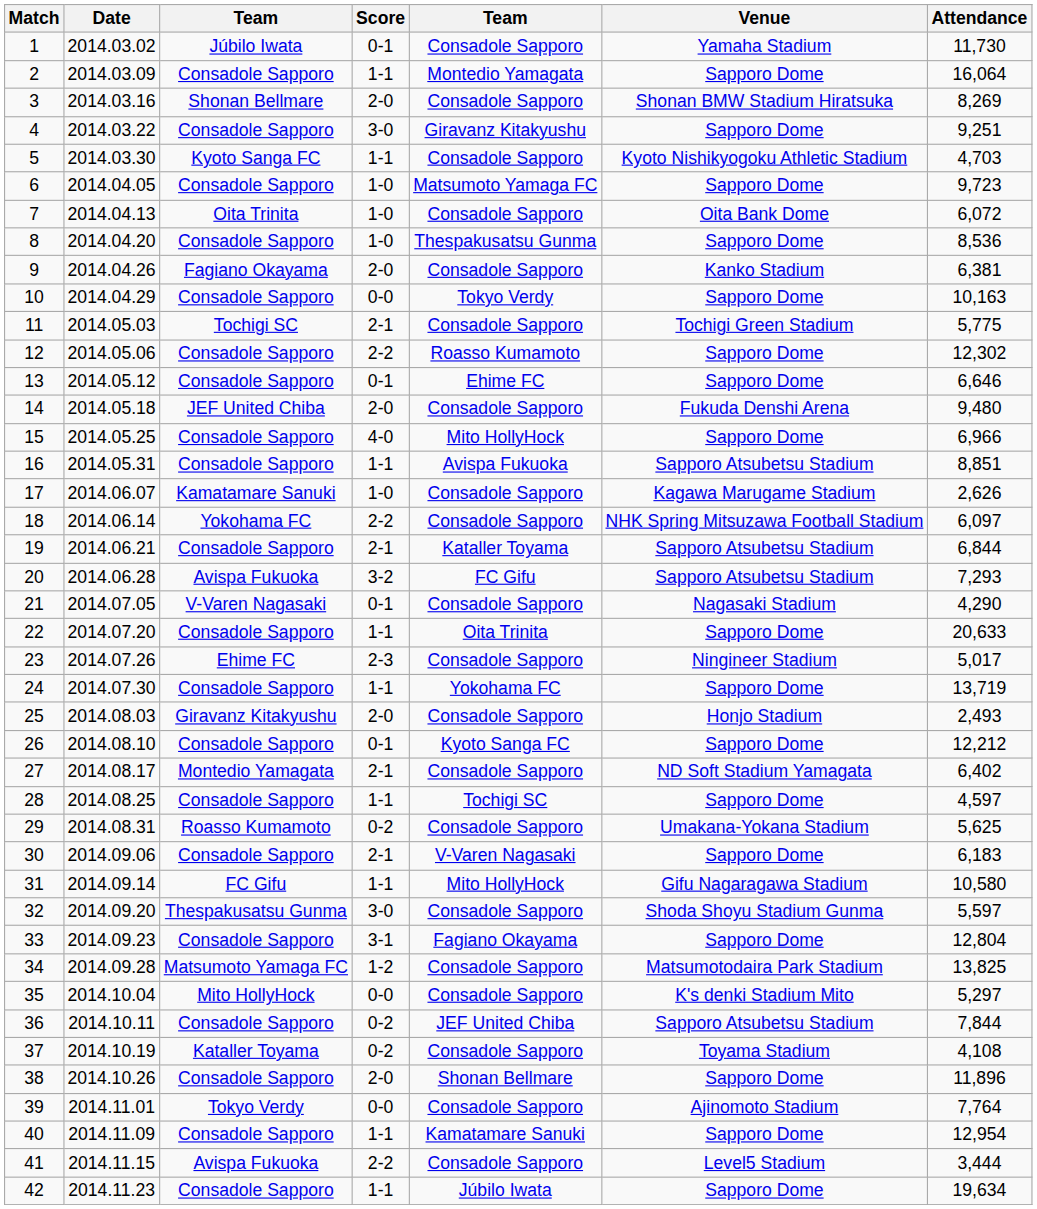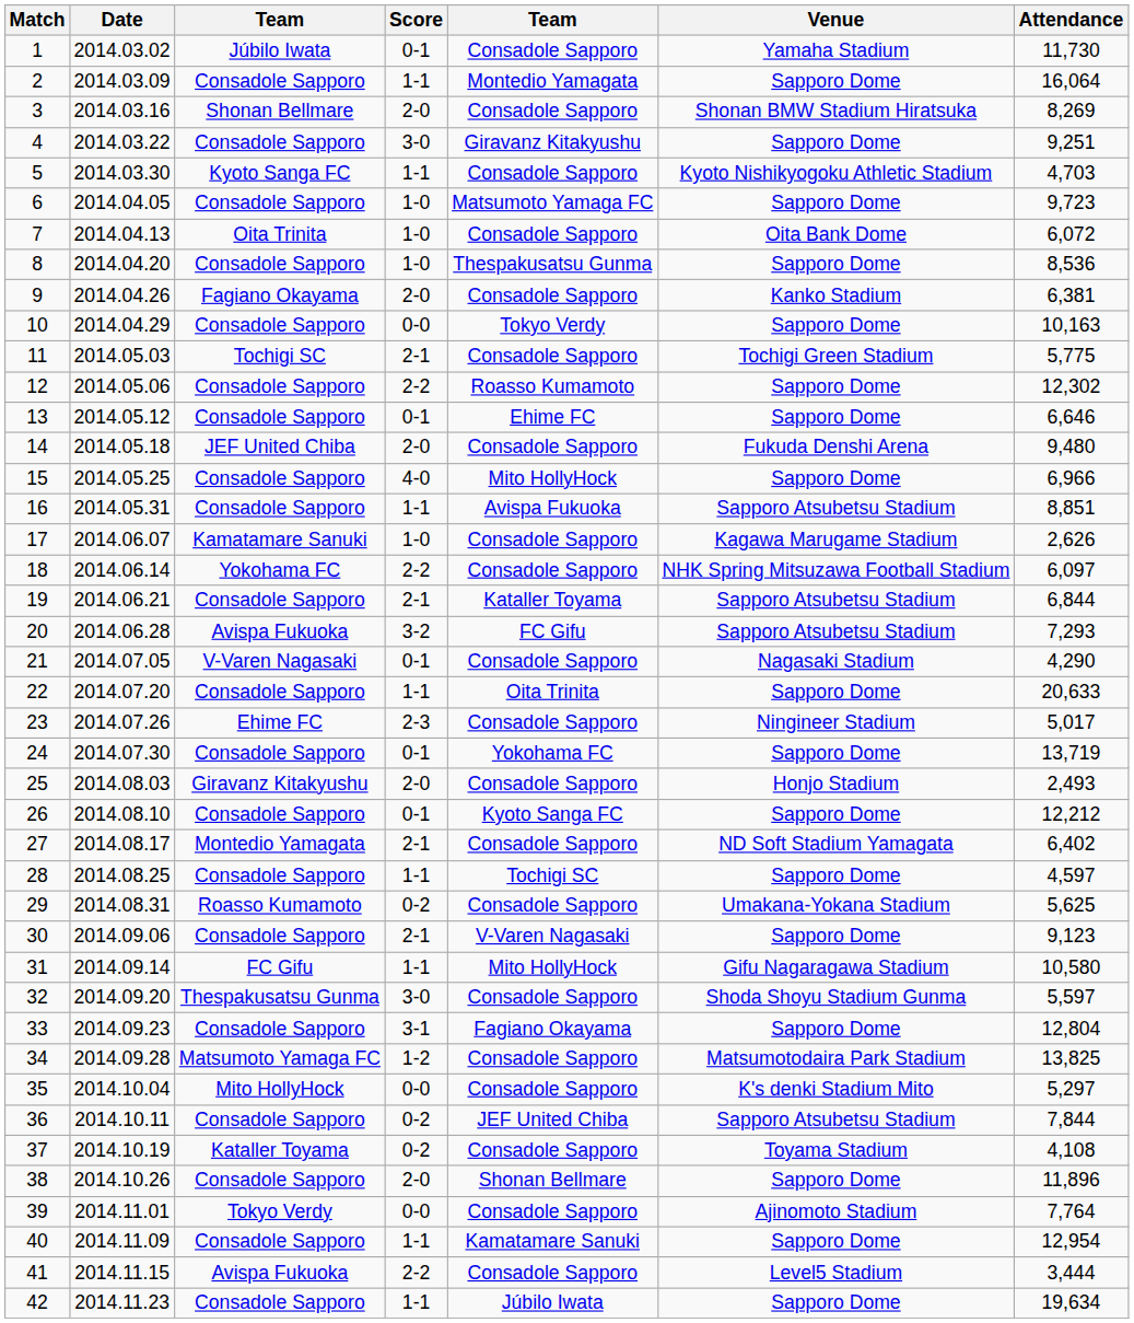24 | Score: 1-1 -> 0-1
30 | Attendance: 6,183 -> 9,123
